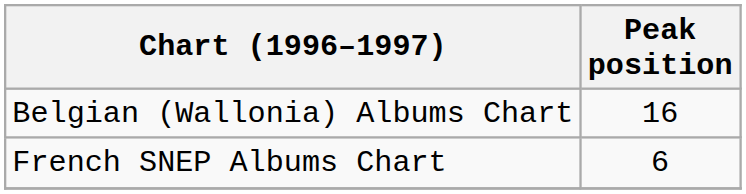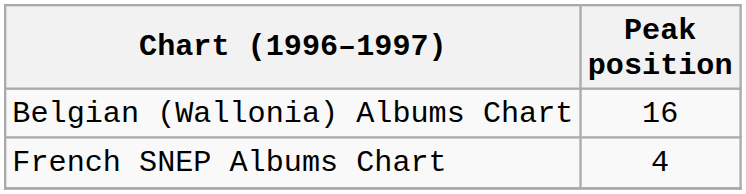French SNEP Albums Chart | Peak position: 6 -> 4
